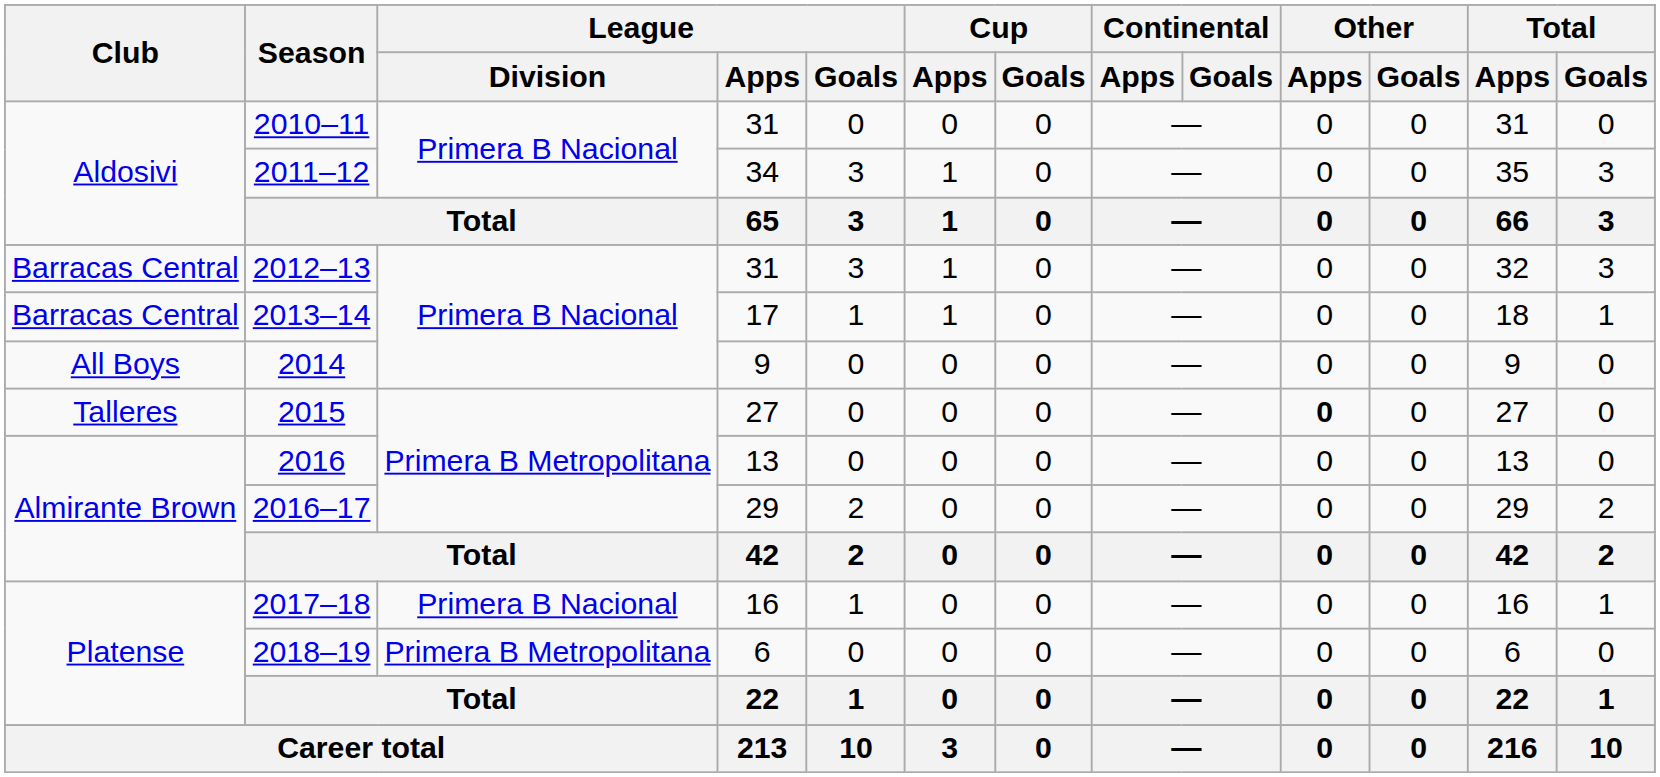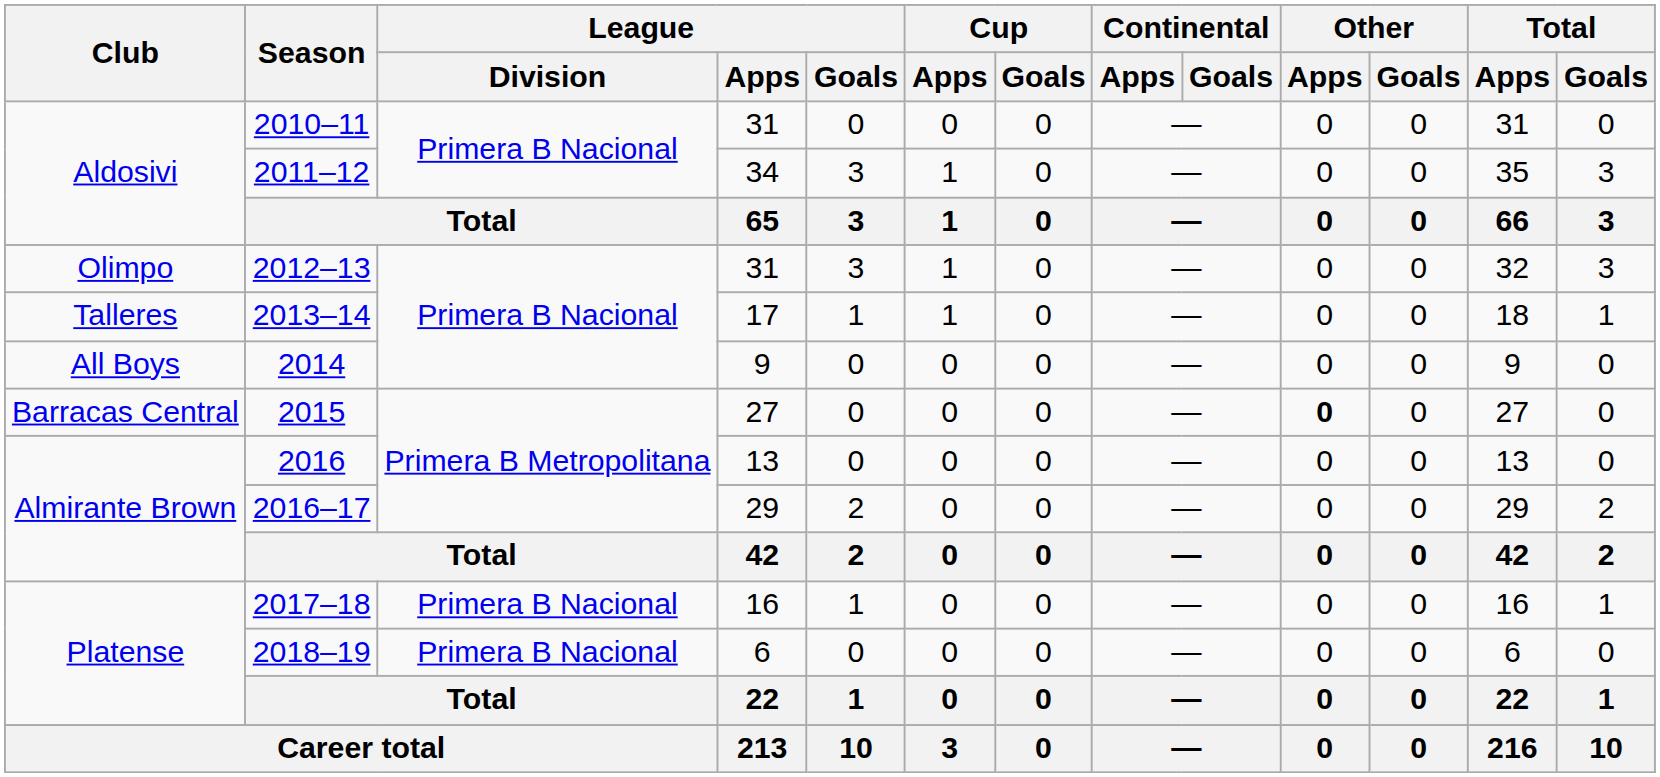2012–13 | Club: Barracas Central -> Olimpo
2013–14 | Club: Barracas Central -> Talleres
2015 | Club: Talleres -> Barracas Central
2018–19 | League / Division: Primera B Metropolitana -> Primera B Nacional
